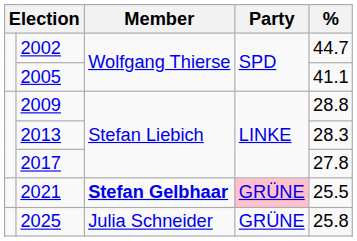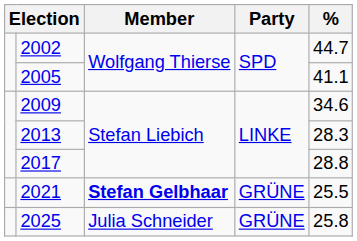2009 | %: 28.8 -> 34.6
2017 | %: 27.8 -> 28.8
2021 | Party: pink background -> no background
